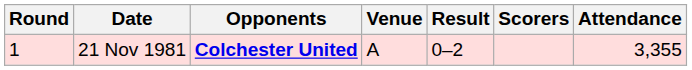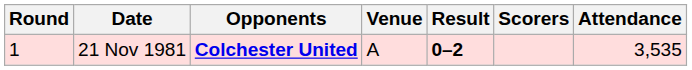21 Nov 1981 | Result: normal -> bold
21 Nov 1981 | Attendance: 3,355 -> 3,535
